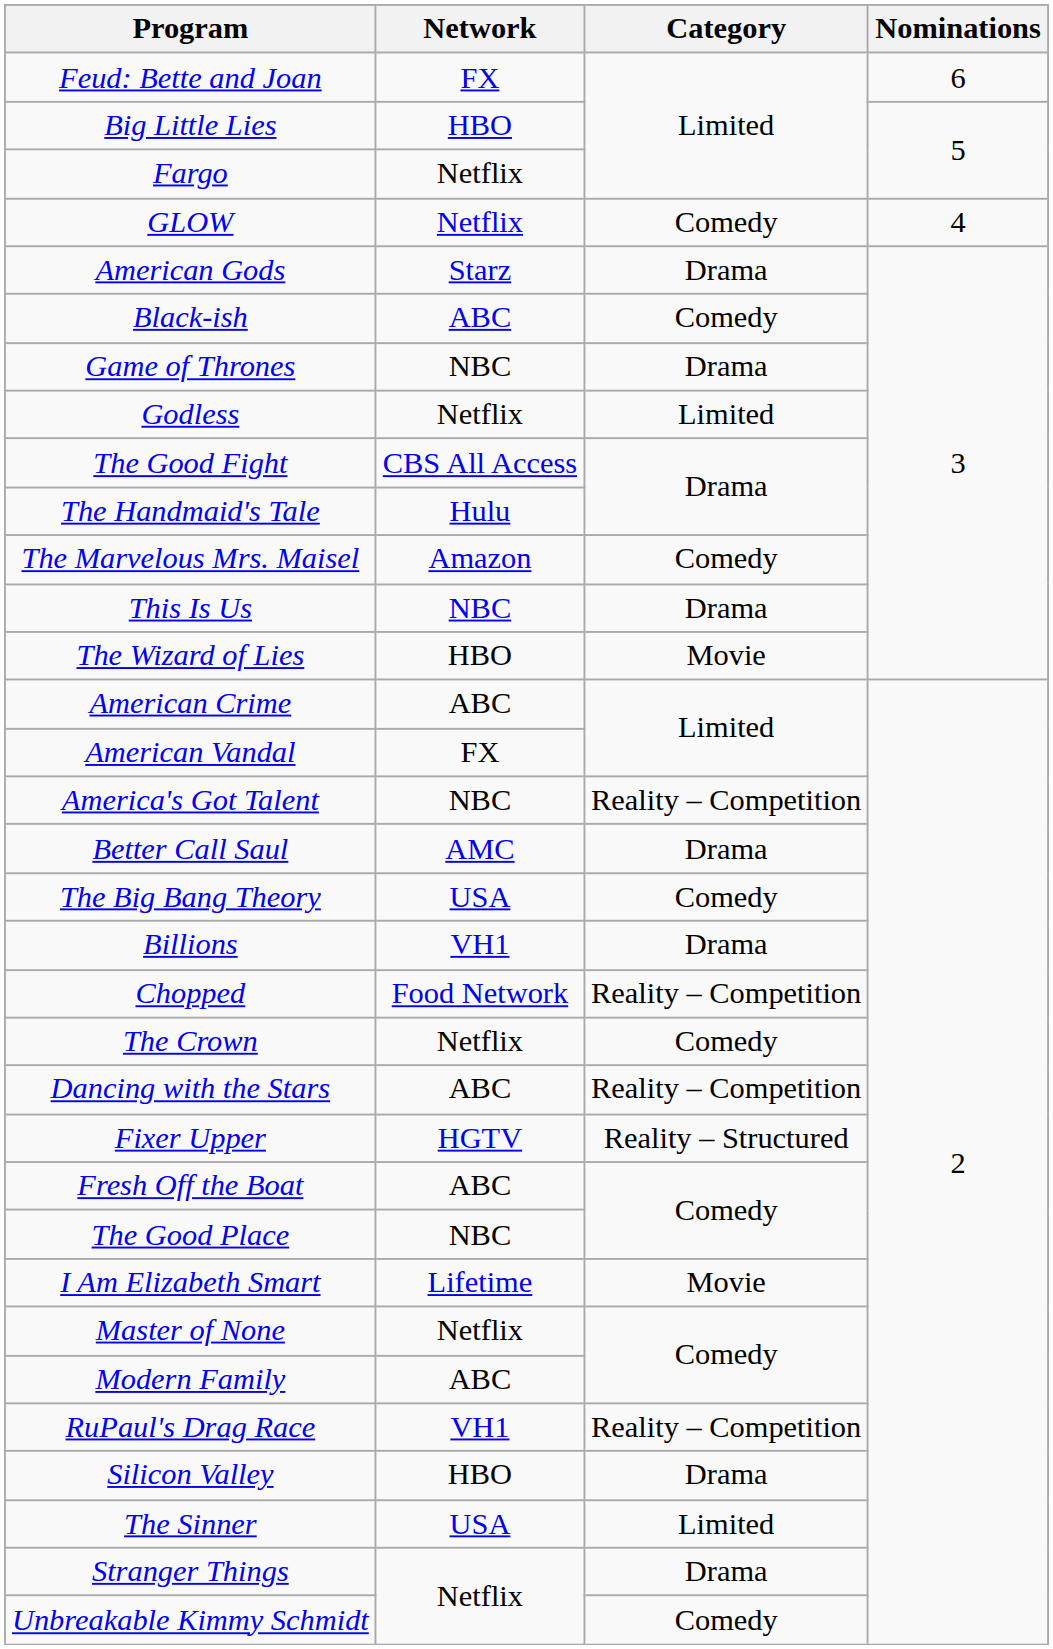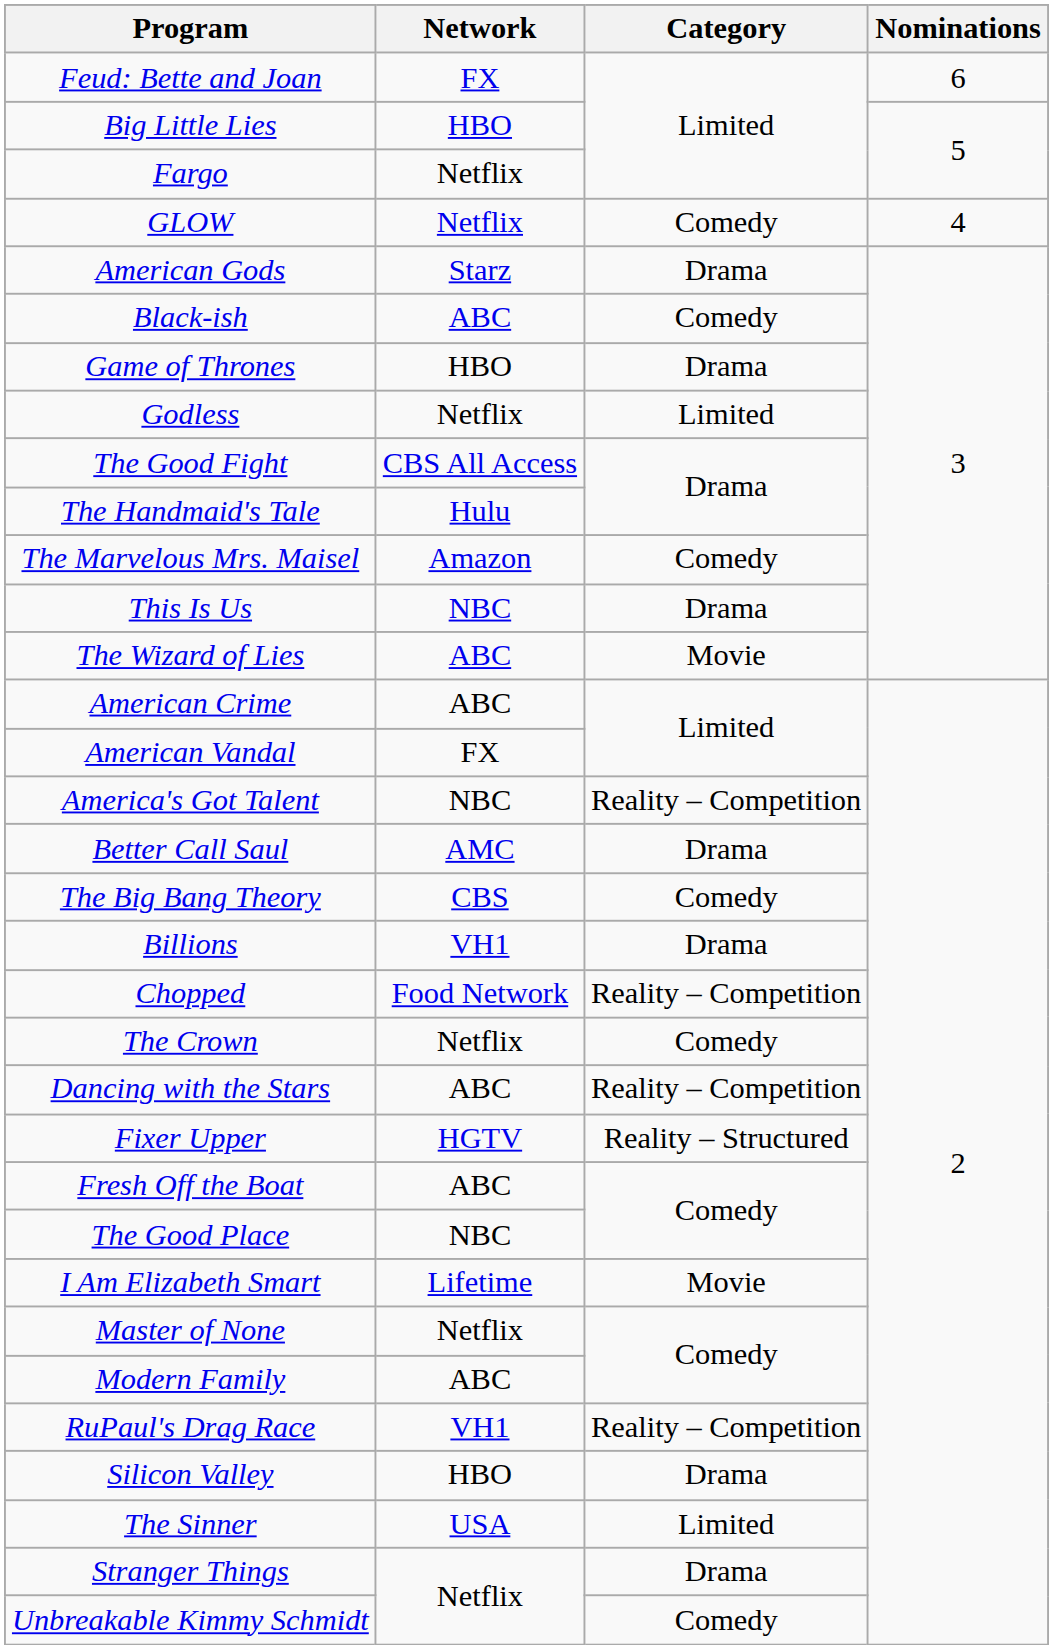Game of Thrones | Network: NBC -> HBO
The Wizard of Lies | Network: HBO -> ABC
The Big Bang Theory | Network: USA -> CBS
